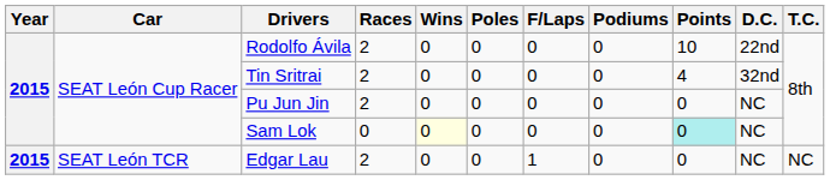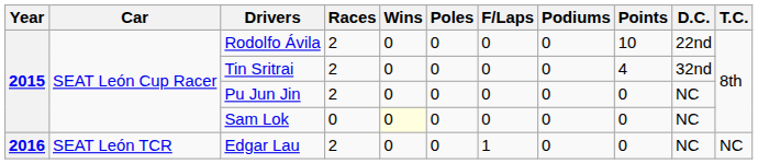Sam Lok | Points: paleturquoise background -> no background
Edgar Lau | Year: 2015 -> 2016
